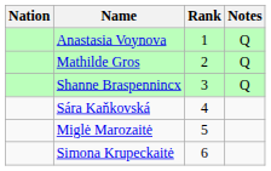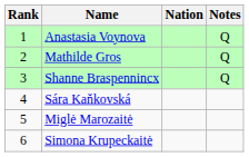columns swapped: Rank <-> Nation
